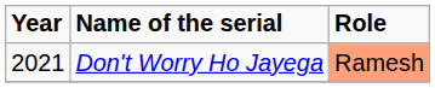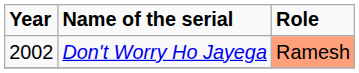Don't Worry Ho Jayega | Year: 2021 -> 2002
